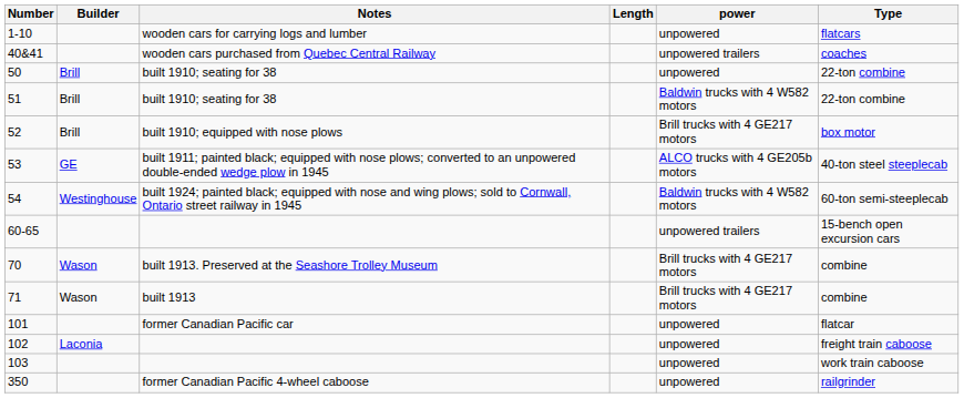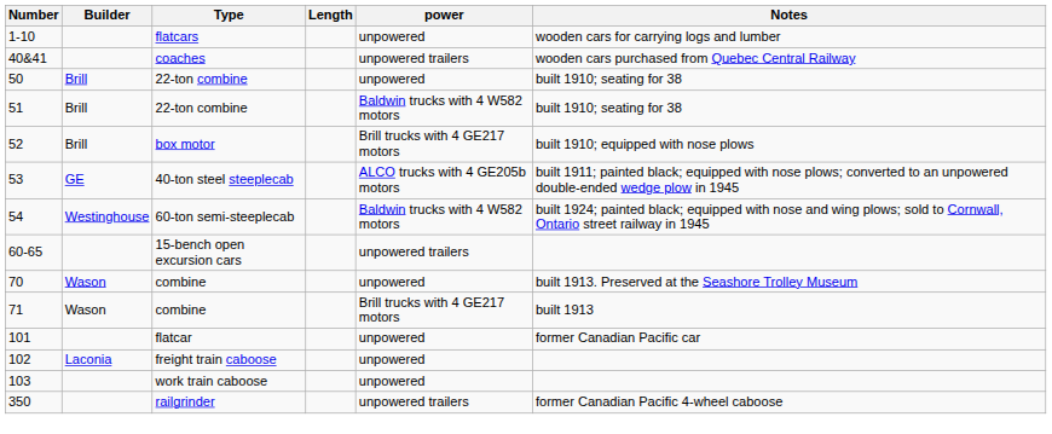columns swapped: Type <-> Notes
70 | power: Brill trucks with 4 GE217 motors -> unpowered
350 | power: unpowered -> unpowered trailers
